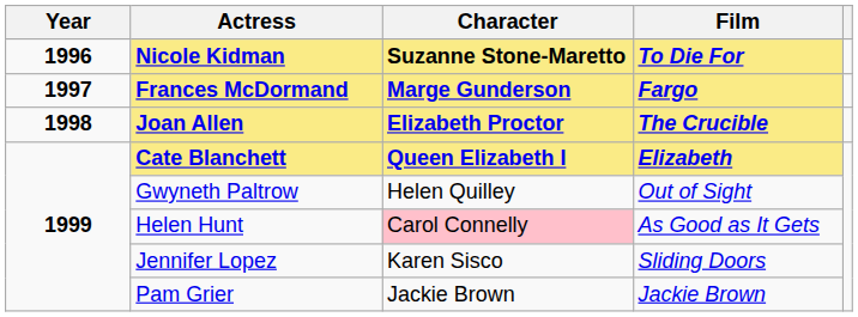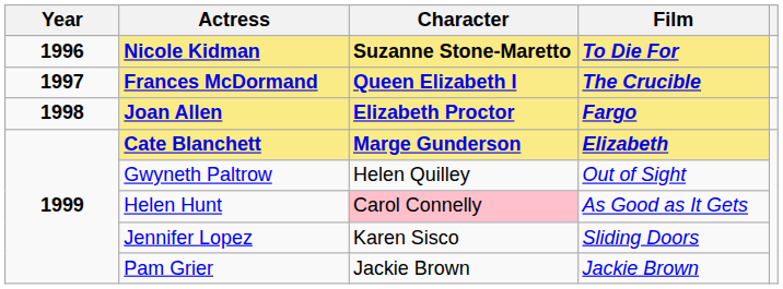Frances McDormand | Character: Marge Gunderson -> Queen Elizabeth I
Frances McDormand | Film: Fargo -> The Crucible
Joan Allen | Film: The Crucible -> Fargo
Cate Blanchett | Character: Queen Elizabeth I -> Marge Gunderson
